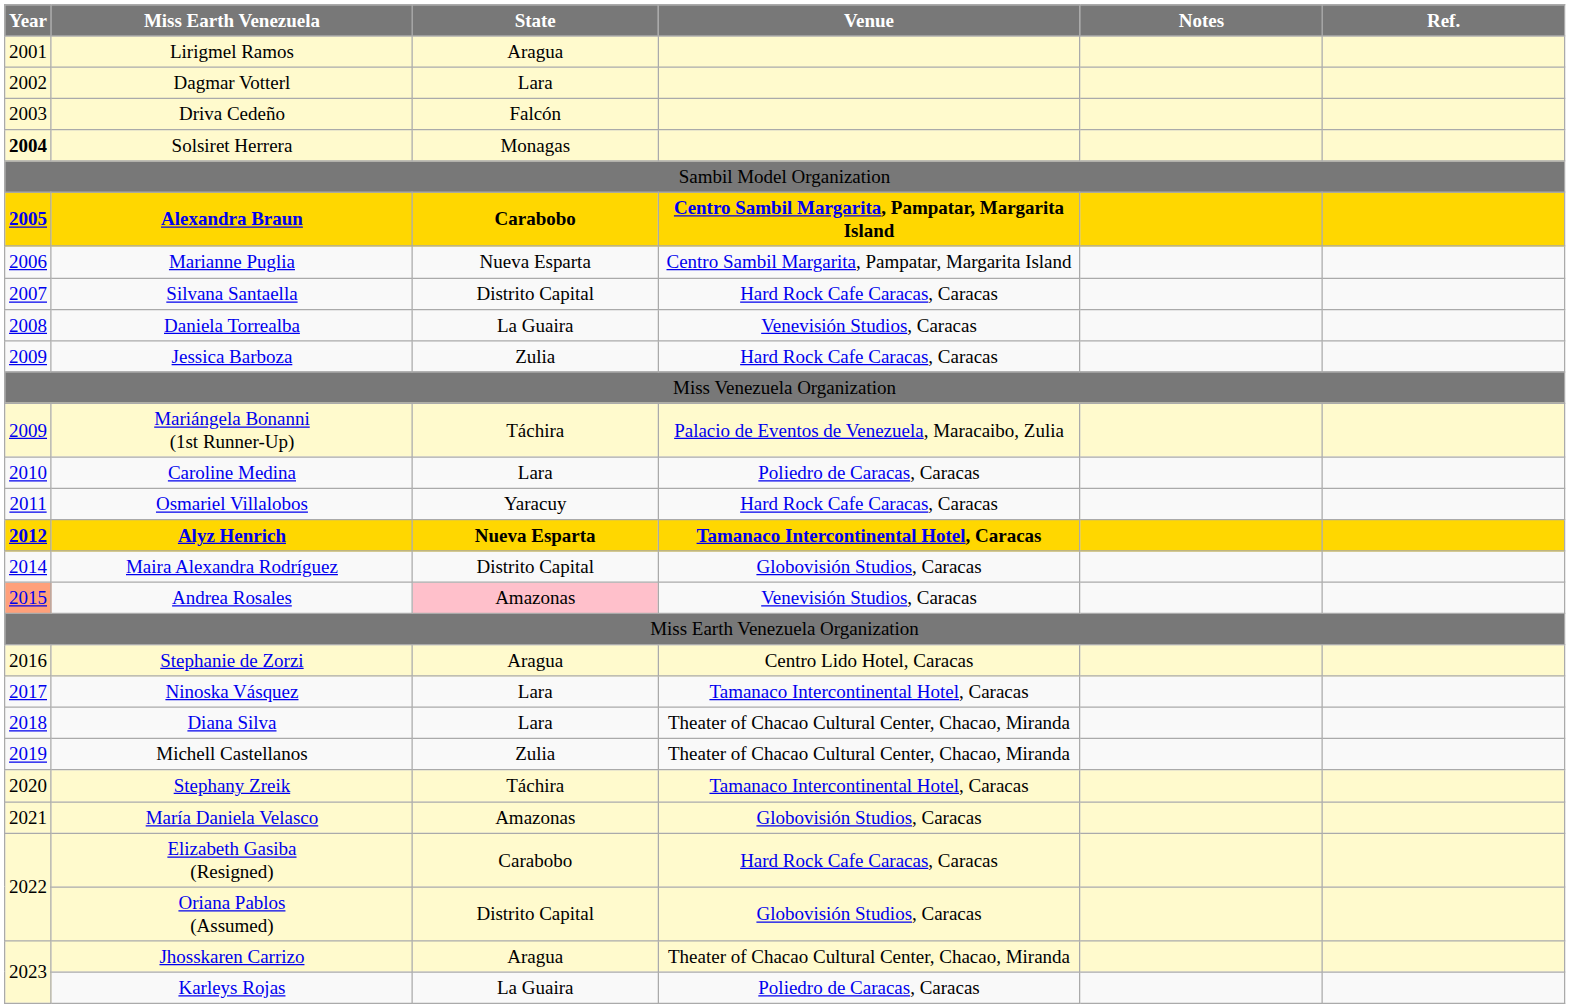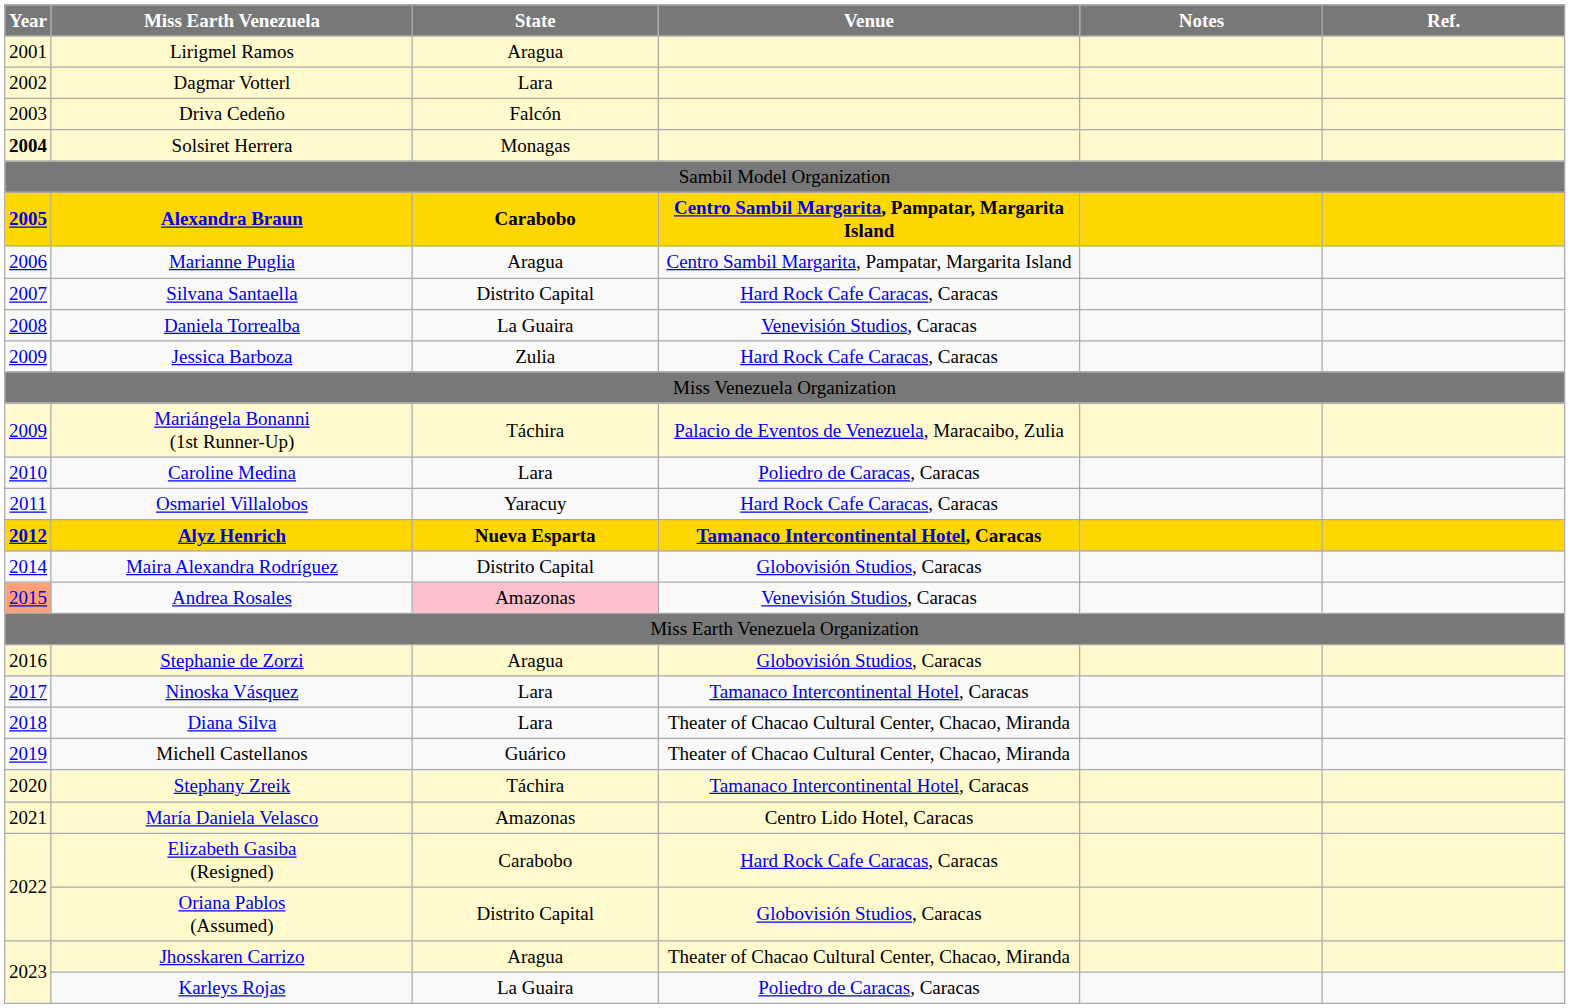Marianne Puglia | State: Nueva Esparta -> Aragua
Stephanie de Zorzi | Venue: Centro Lido Hotel, Caracas -> Globovisión Studios, Caracas
Michell Castellanos | State: Zulia -> Guárico
María Daniela Velasco | Venue: Globovisión Studios, Caracas -> Centro Lido Hotel, Caracas
